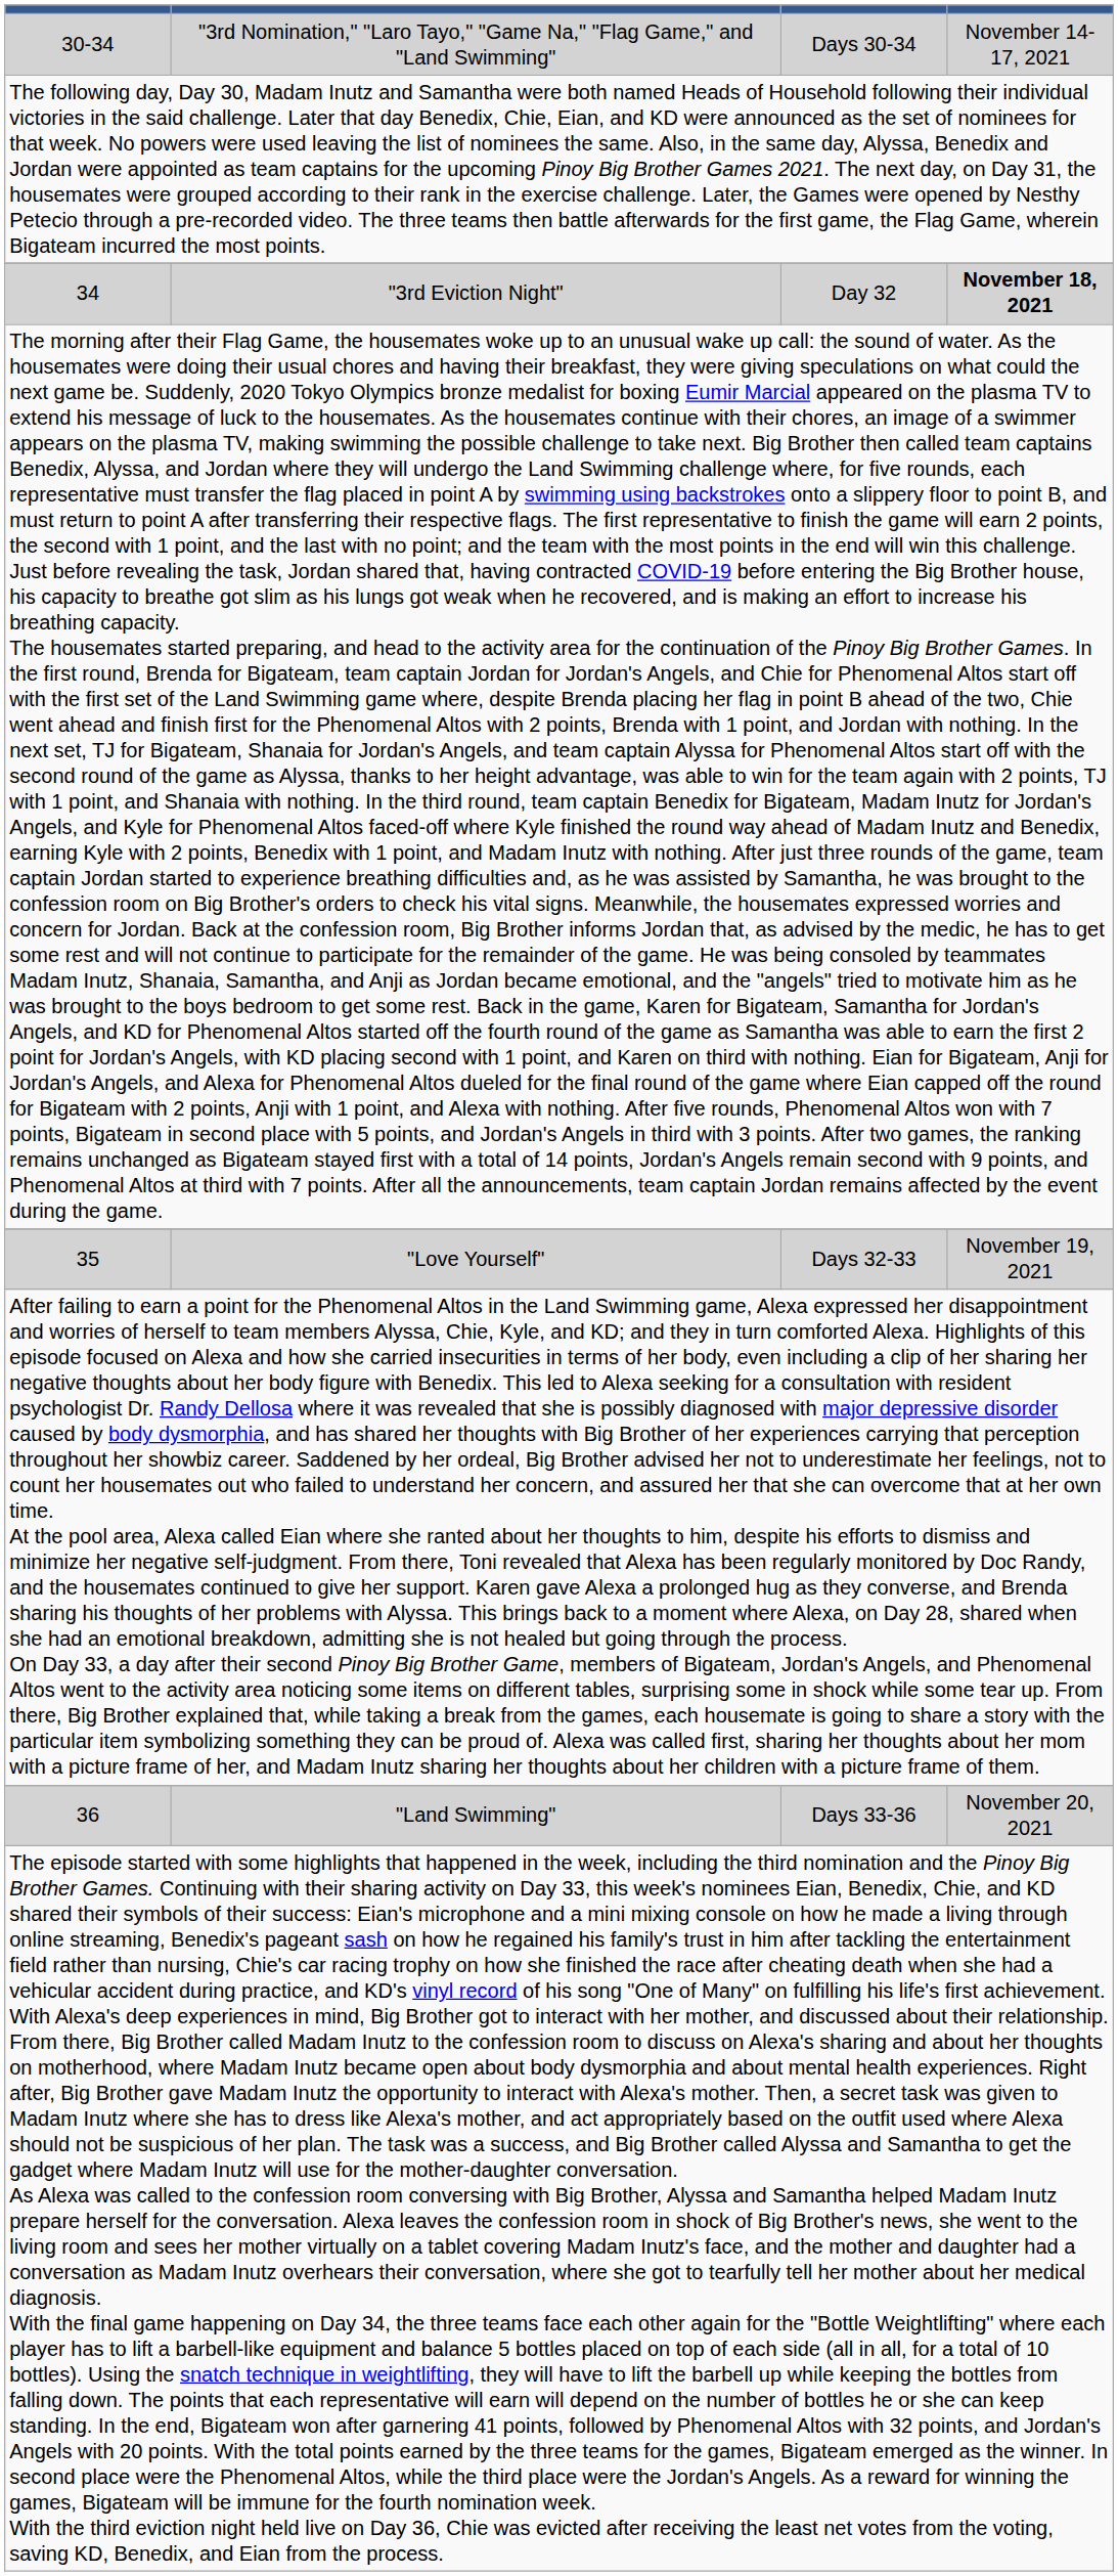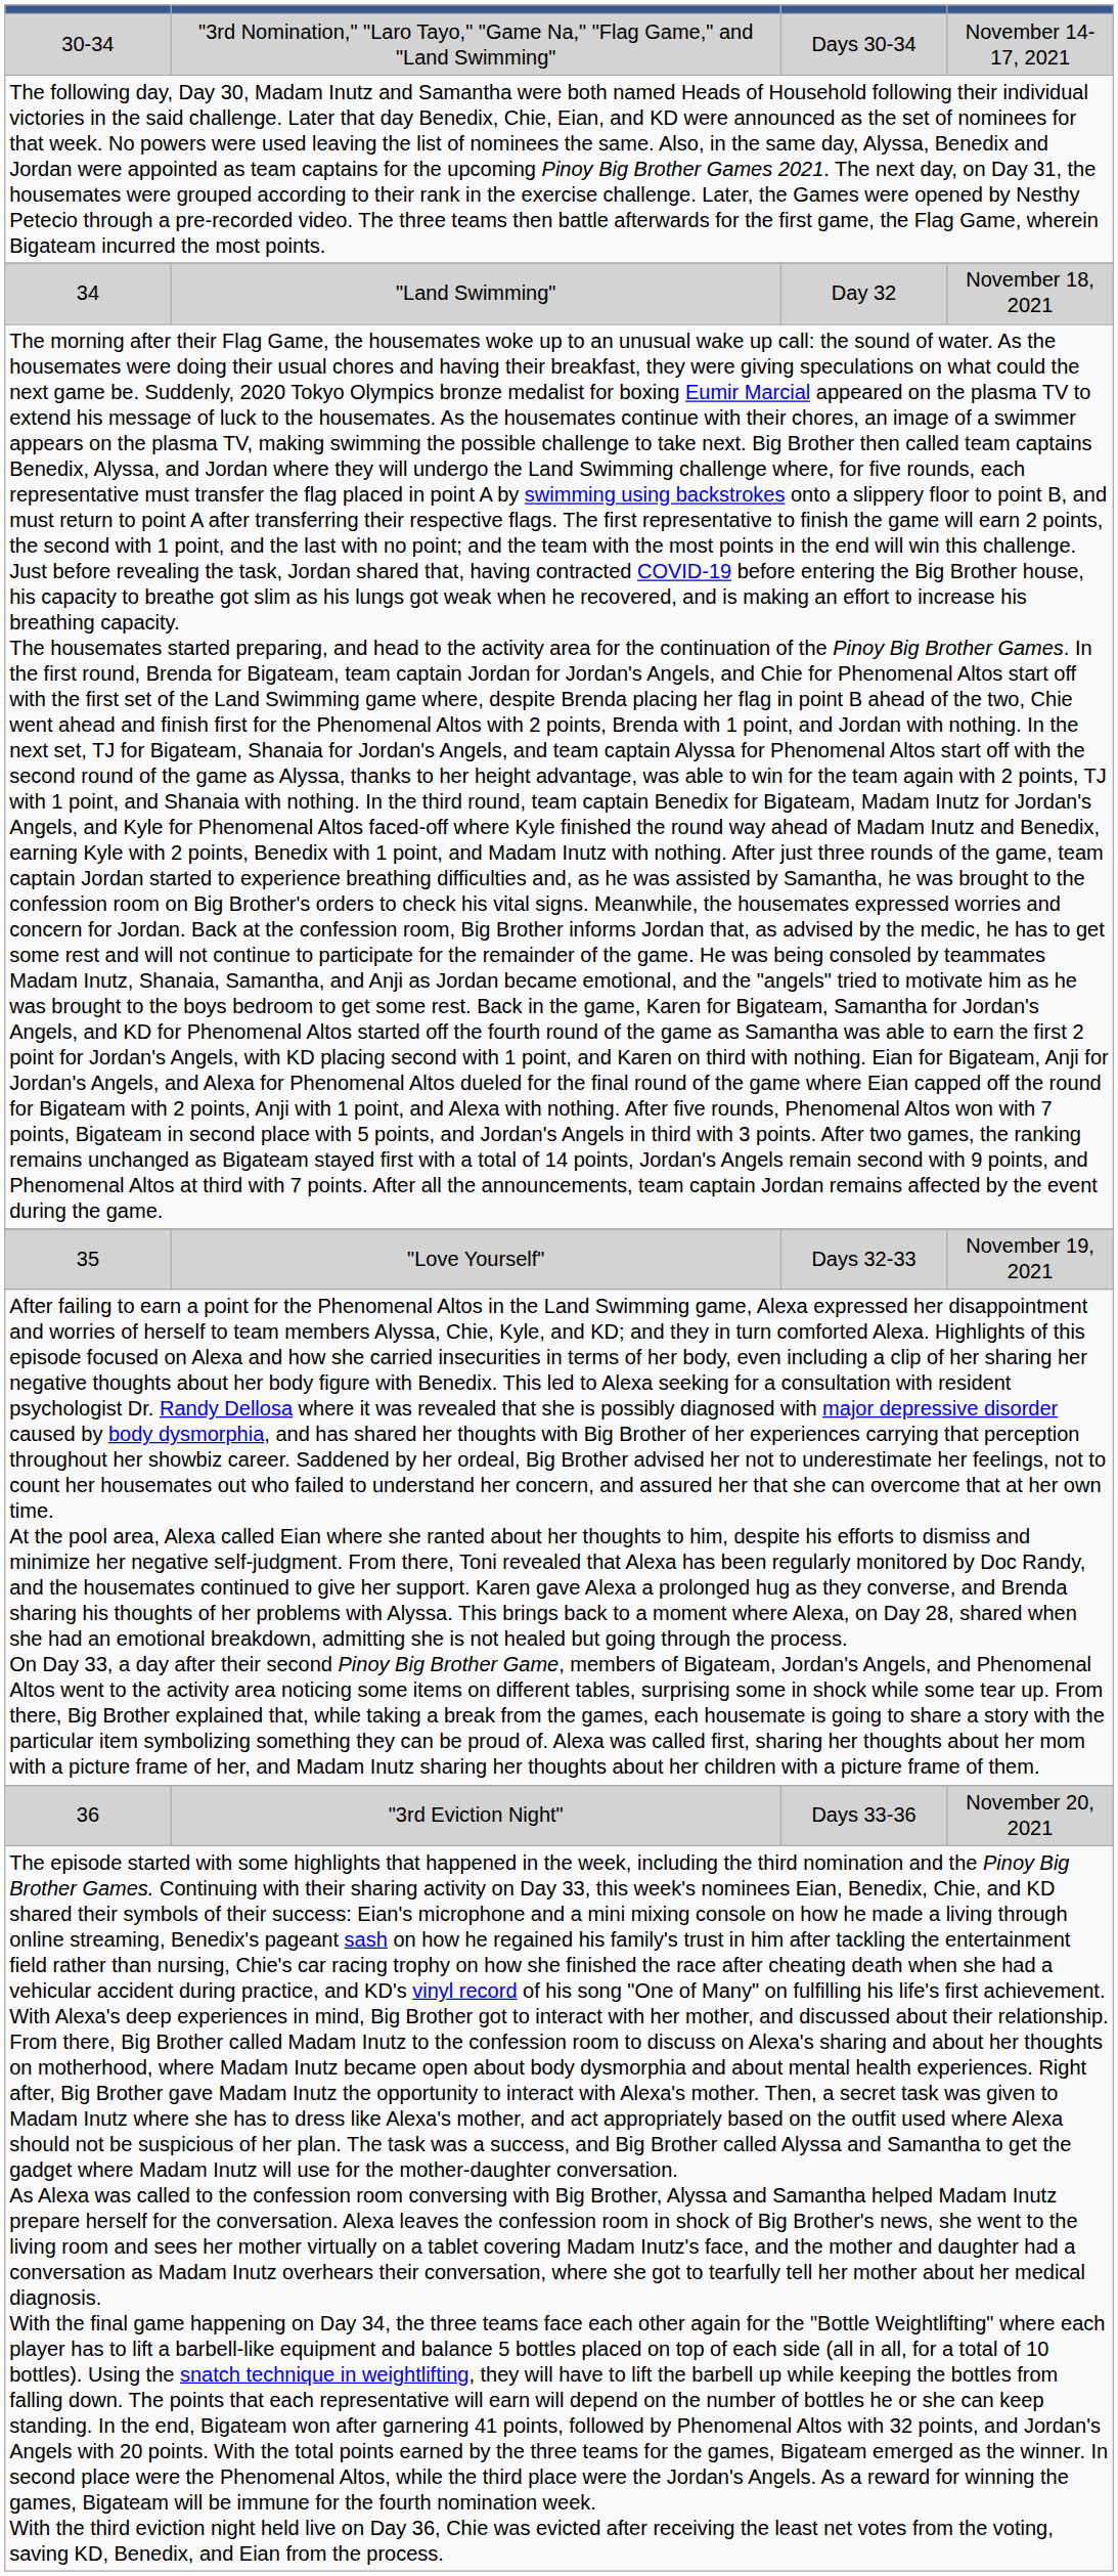34 | column 2: "3rd Eviction Night" -> "Land Swimming"
34 | column 4: bold -> normal
36 | column 2: "Land Swimming" -> "3rd Eviction Night"
